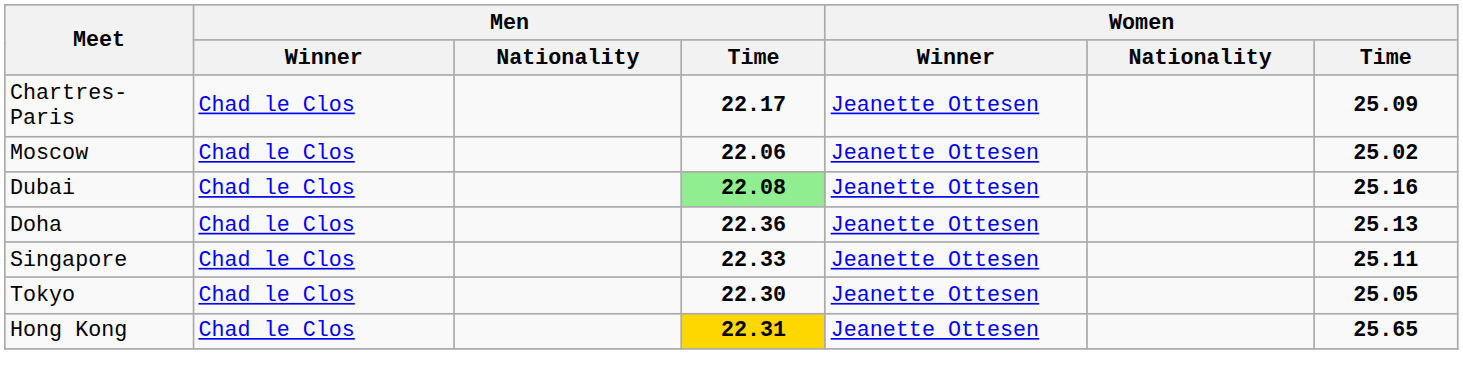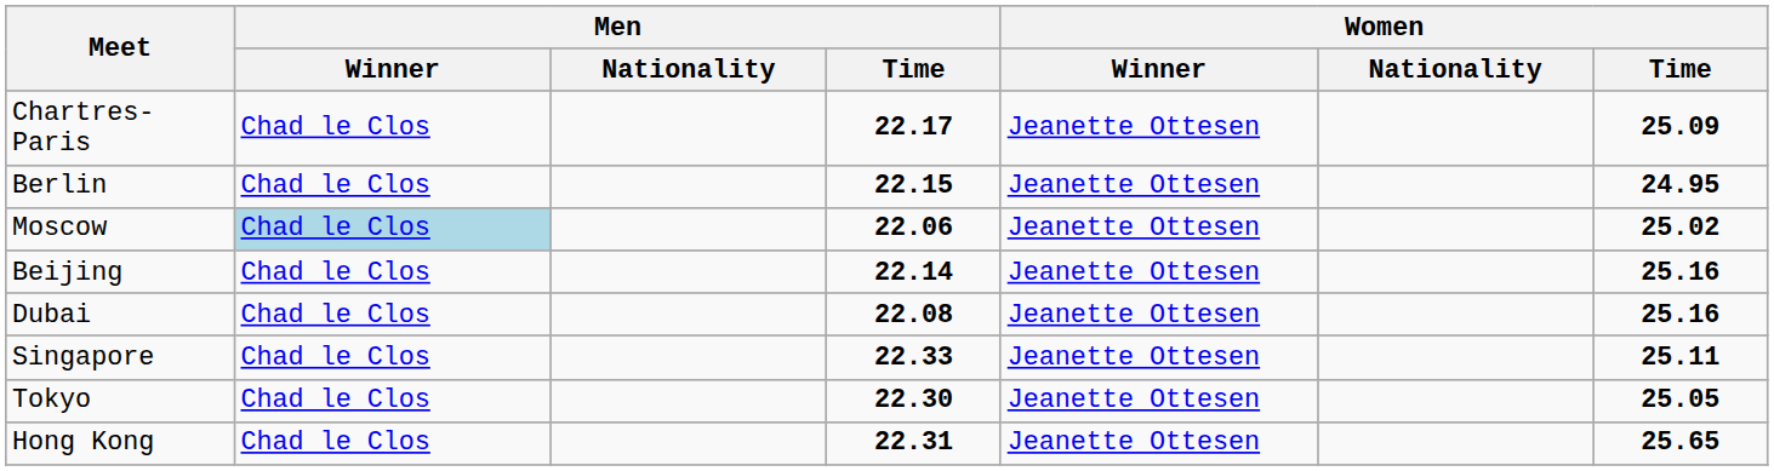+ row: Berlin | Chad le Clos | 22.15 | Jeanette Ottesen | 24.95
Moscow | Men / Winner: no background -> lightblue background
+ row: Beijing | Chad le Clos | 22.14 | Jeanette Ottesen | 25.16
Dubai | Men / Time: lightgreen background -> no background
- row: Doha | Chad le Clos | 22.36 | Jeanette Ottesen | 25.13
Hong Kong | Men / Time: gold background -> no background
